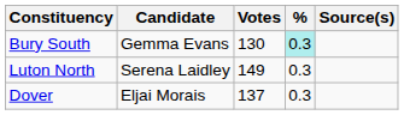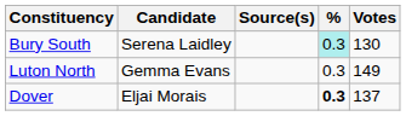columns swapped: Votes <-> Source(s)
Bury South | Candidate: Gemma Evans -> Serena Laidley
Luton North | Candidate: Serena Laidley -> Gemma Evans
Dover | %: normal -> bold
